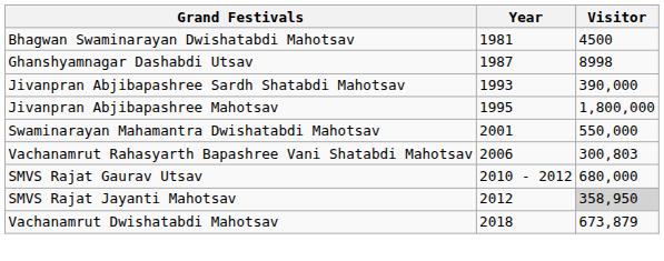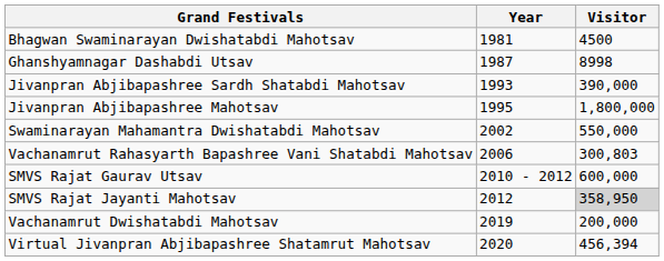Swaminarayan Mahamantra Dwishatabdi Mahotsav | Year: 2001 -> 2002
SMVS Rajat Gaurav Utsav | Visitor: 680,000 -> 600,000
Vachanamrut Dwishatabdi Mahotsav | Year: 2018 -> 2019
Vachanamrut Dwishatabdi Mahotsav | Visitor: 673,879 -> 200,000
+ row: Virtual Jivanpran Abjibapashree Shatamrut Mahotsav | 2020 | 456,394
